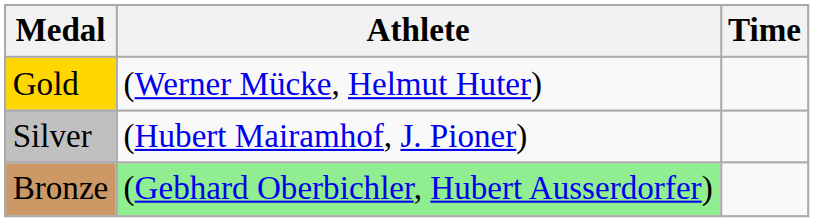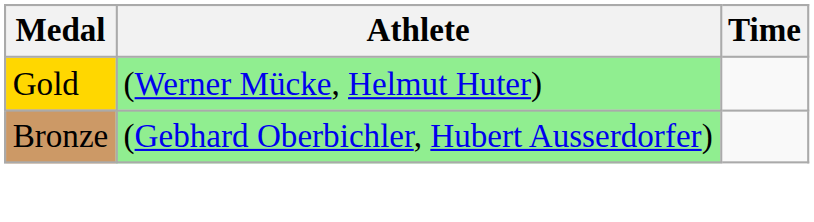Gold | Athlete: no background -> lightgreen background
- row: Silver | (Hubert Mairamhof, J. Pioner)
